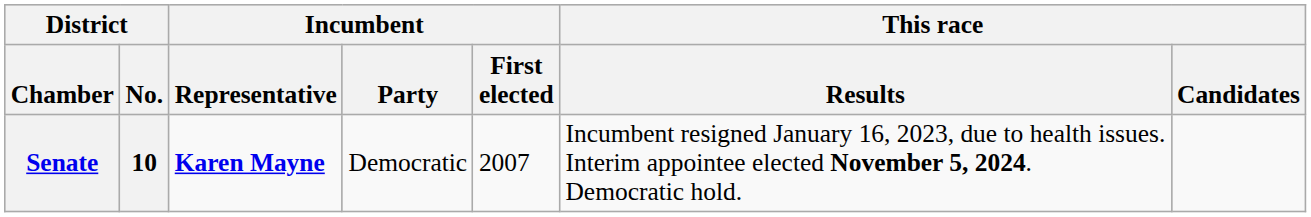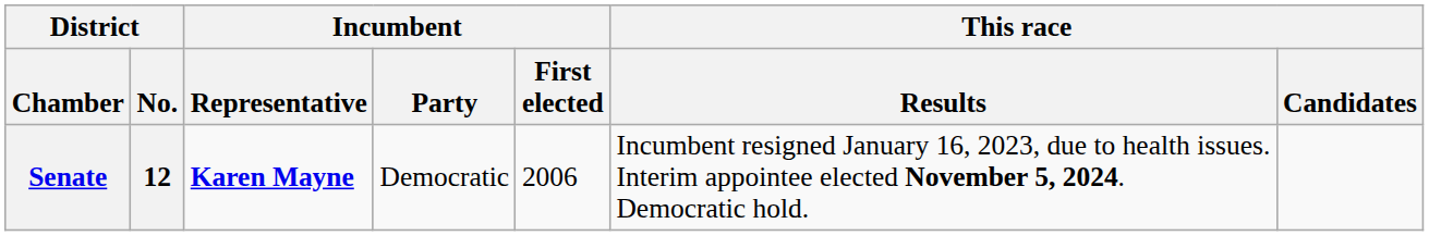Senate | District / No.: 10 -> 12
Senate | Incumbent / First elected: 2007 -> 2006
